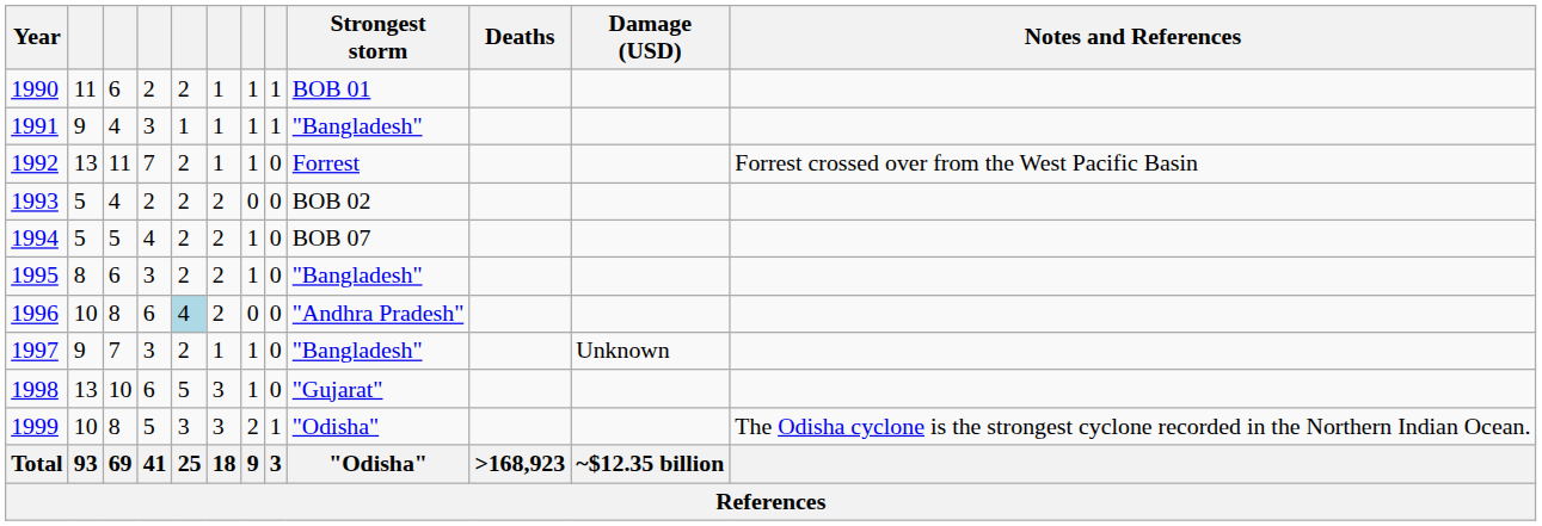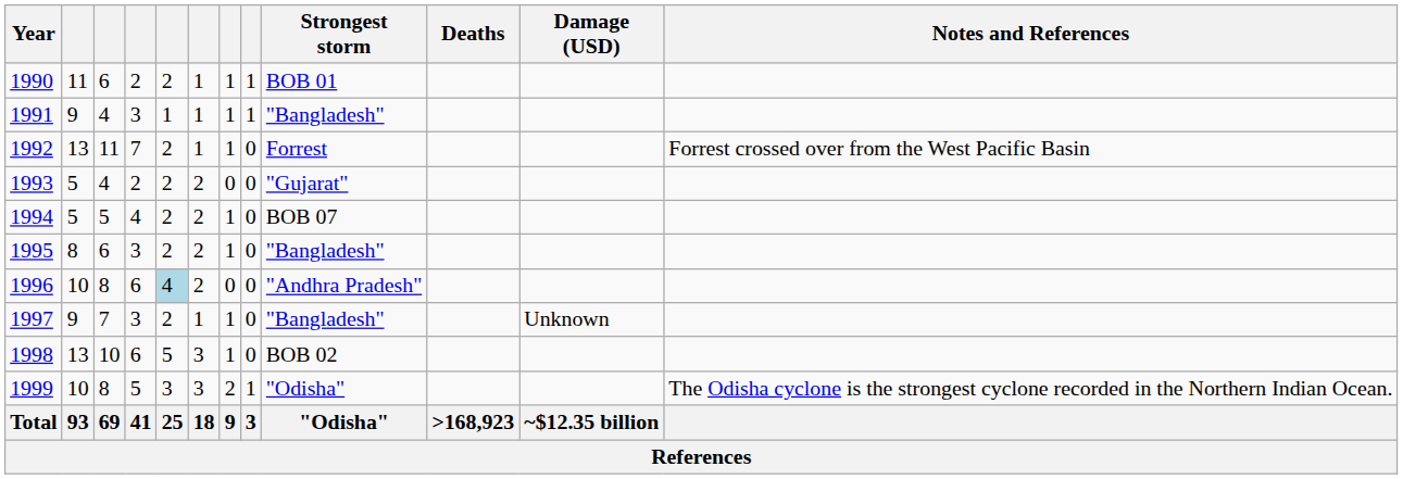1993 | Strongest storm: BOB 02 -> "Gujarat"
1998 | Strongest storm: "Gujarat" -> BOB 02
